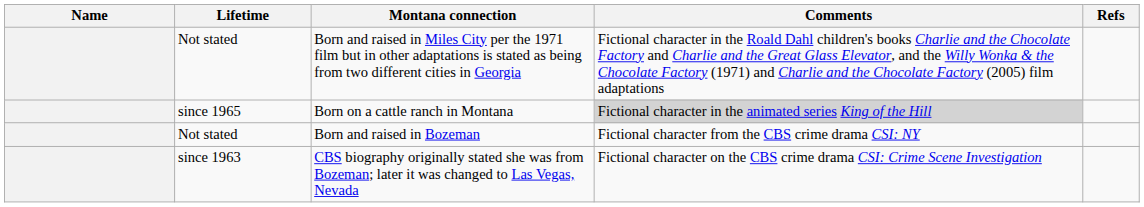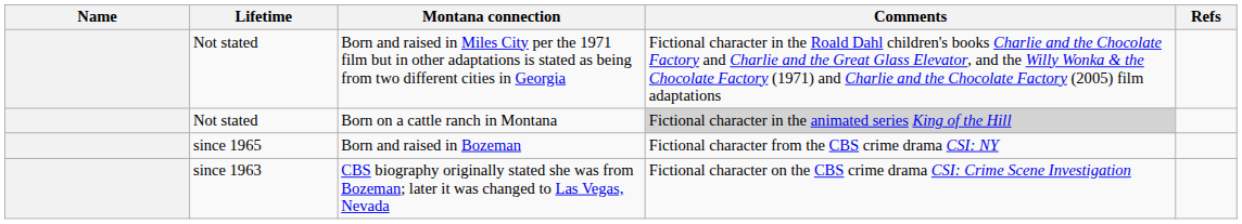Born on a cattle ranch in Montana | Lifetime: since 1965 -> Not stated
Born and raised in Bozeman | Lifetime: Not stated -> since 1965
